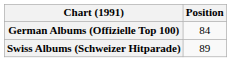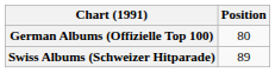German Albums (Offizielle Top 100) | Position: 84 -> 80
